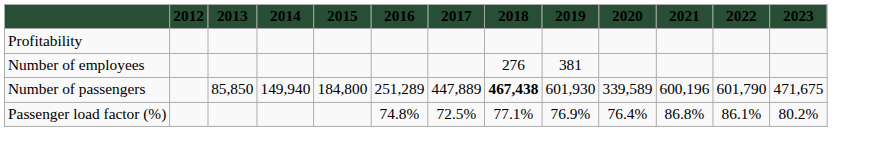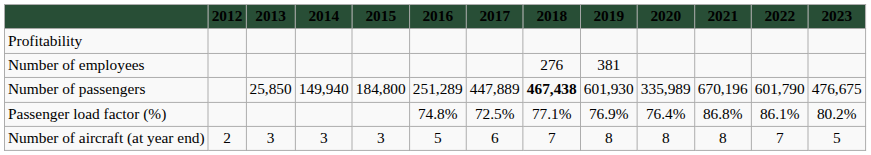Number of passengers | 2013: 85,850 -> 25,850
Number of passengers | 2020: 339,589 -> 335,989
Number of passengers | 2021: 600,196 -> 670,196
Number of passengers | 2023: 471,675 -> 476,675
+ row: Number of aircraft (at year end) | 2 | 3 | 3 | 3 | 5 | 6 | 7 | 8 | 8 | 8 | 7 | 5
